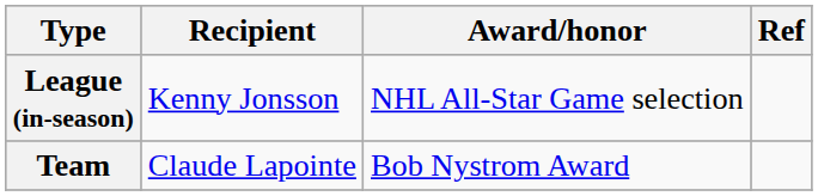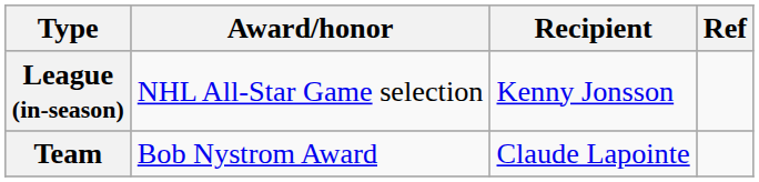columns swapped: Award/honor <-> Recipient
